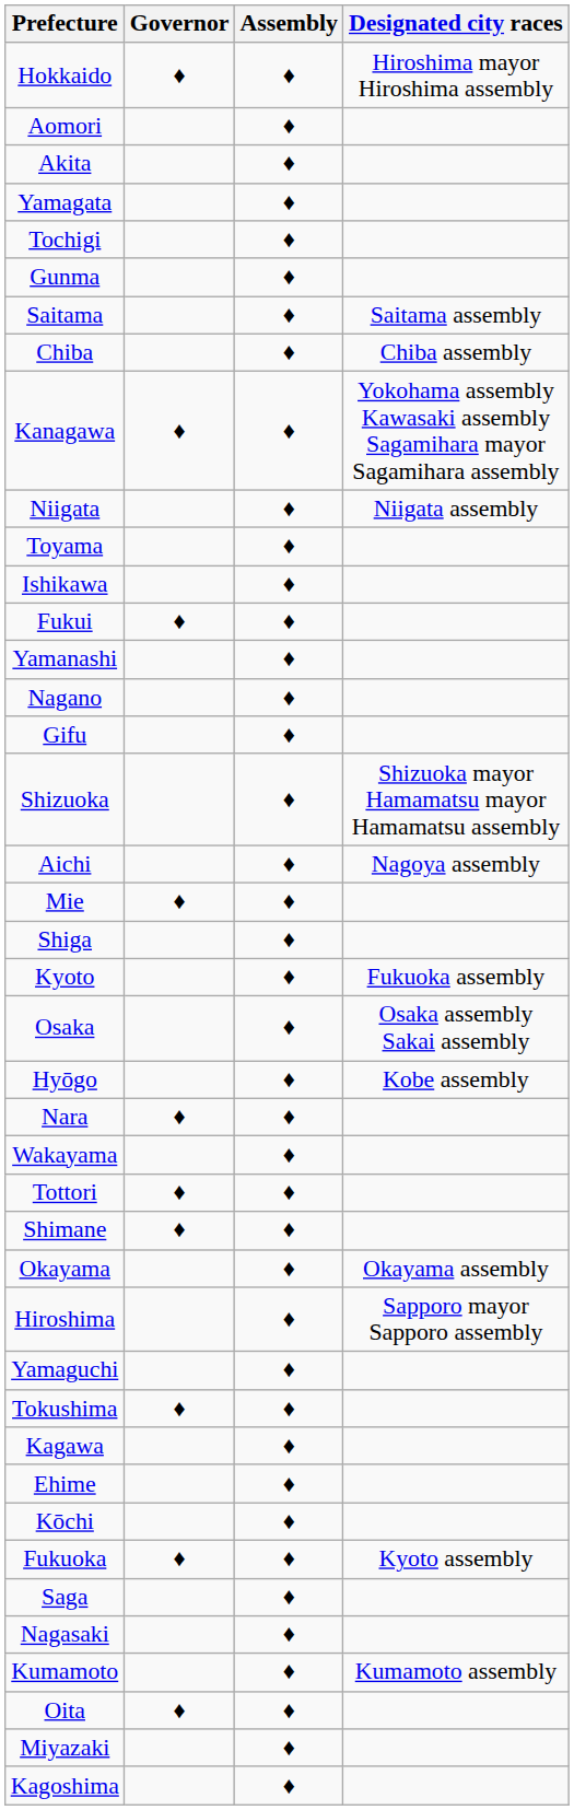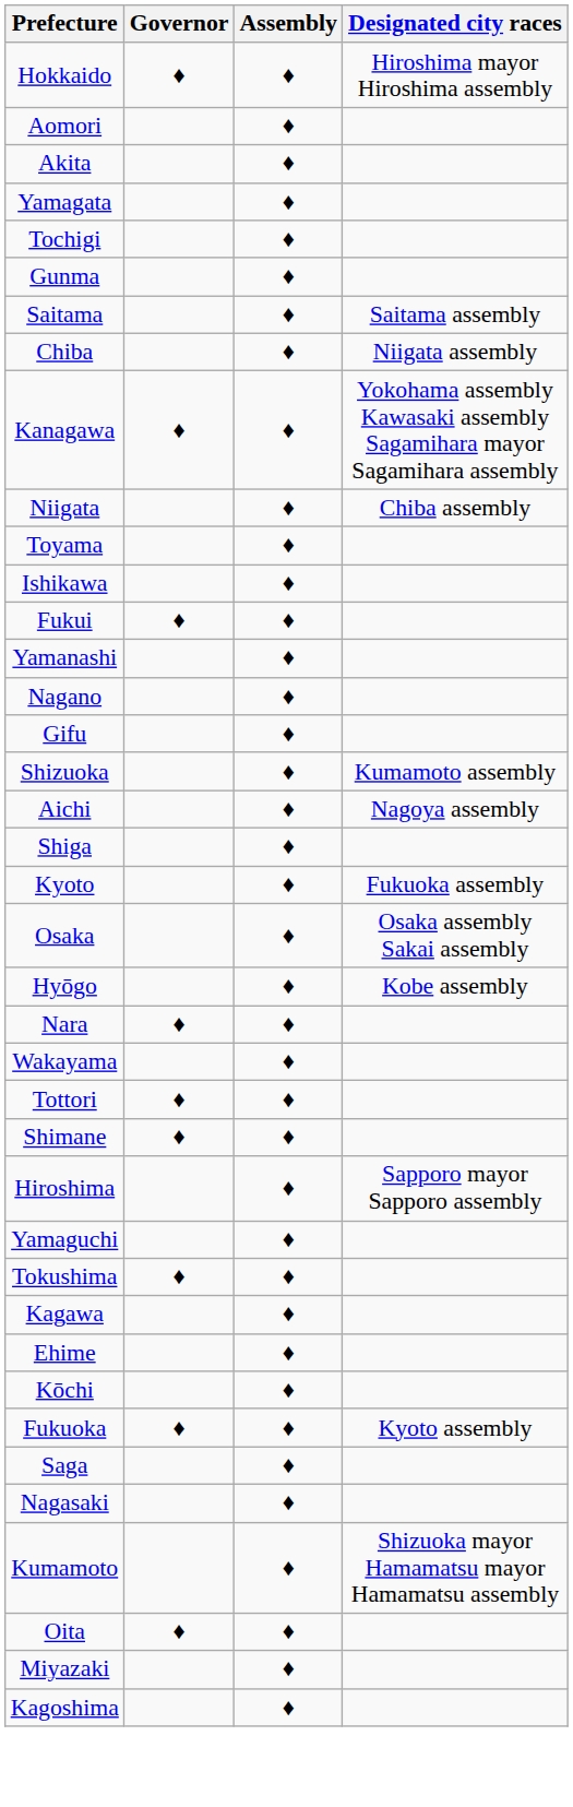Chiba | Designated city races: Chiba assembly -> Niigata assembly
Niigata | Designated city races: Niigata assembly -> Chiba assembly
Shizuoka | Designated city races: Shizuoka mayor Hamamatsu mayor Hamamatsu assembly -> Kumamoto assembly
- row: Mie | ♦ | ♦
- row: Okayama | ♦ | Okayama assembly
Kumamoto | Designated city races: Kumamoto assembly -> Shizuoka mayor Hamamatsu mayor Hamamatsu assembly
